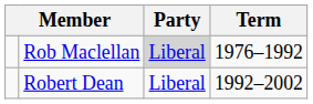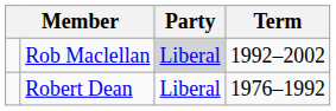Rob Maclellan | Term: 1976–1992 -> 1992–2002
Robert Dean | Term: 1992–2002 -> 1976–1992
